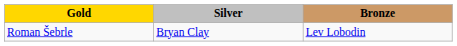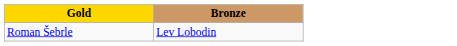- column: Silver | Bryan Clay
